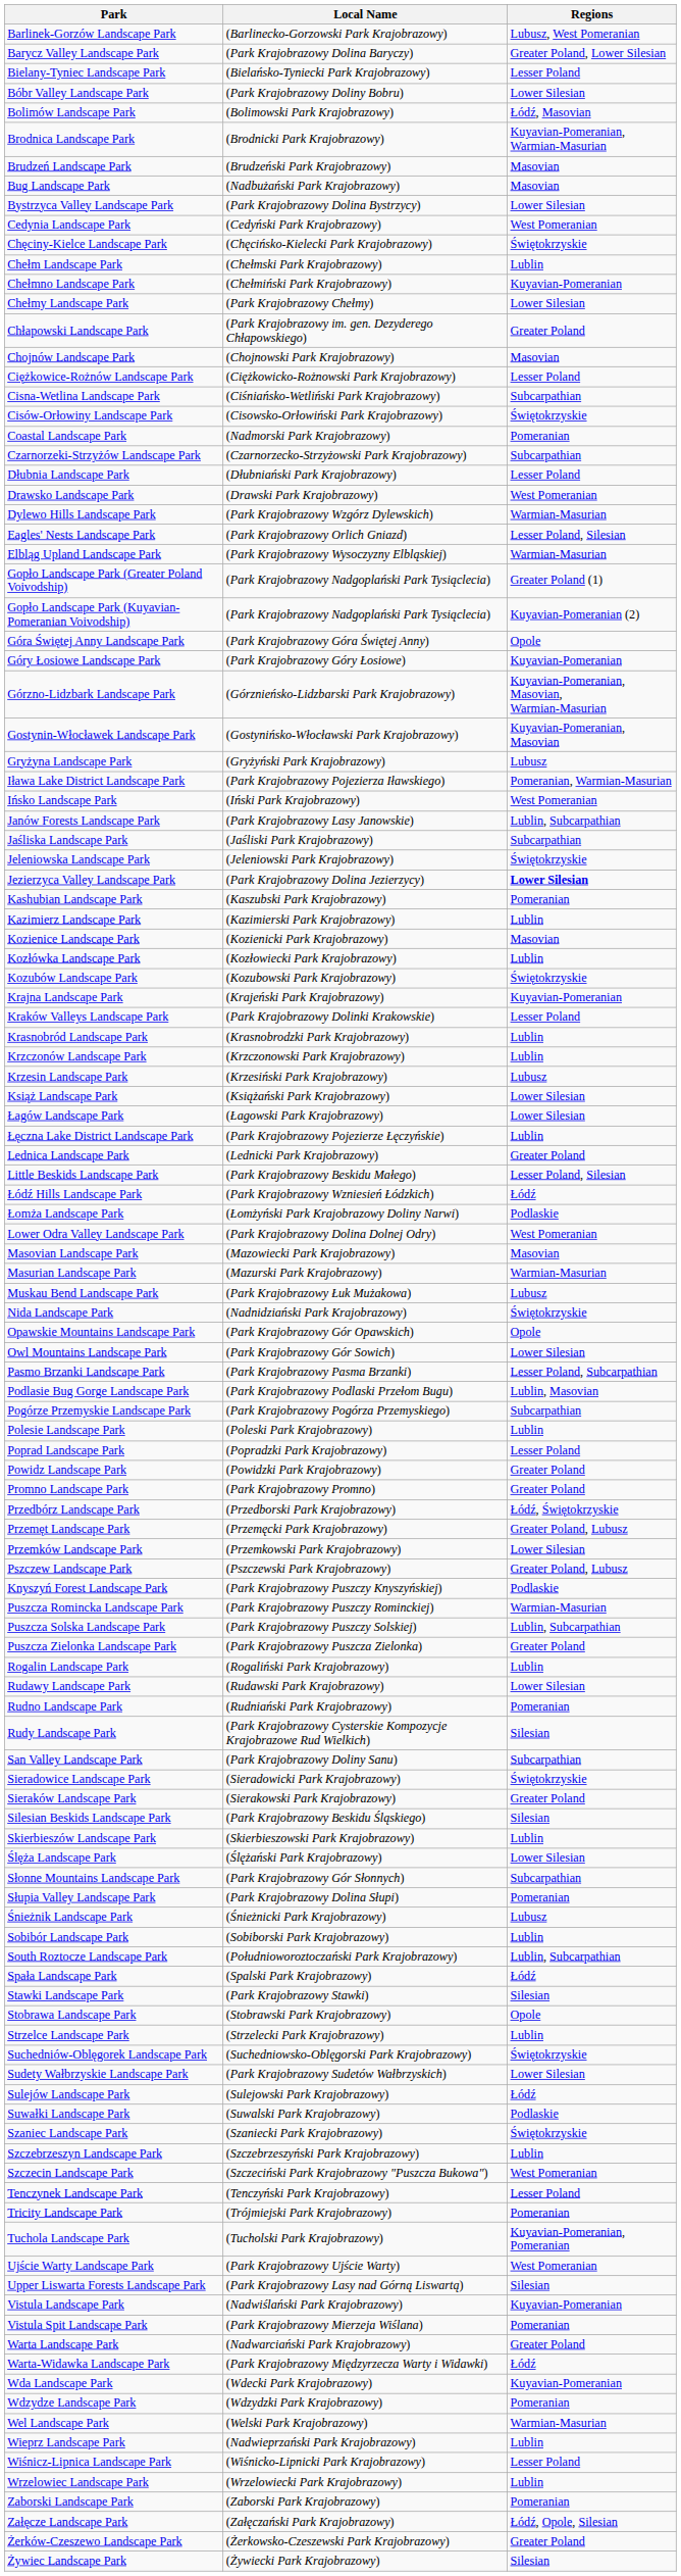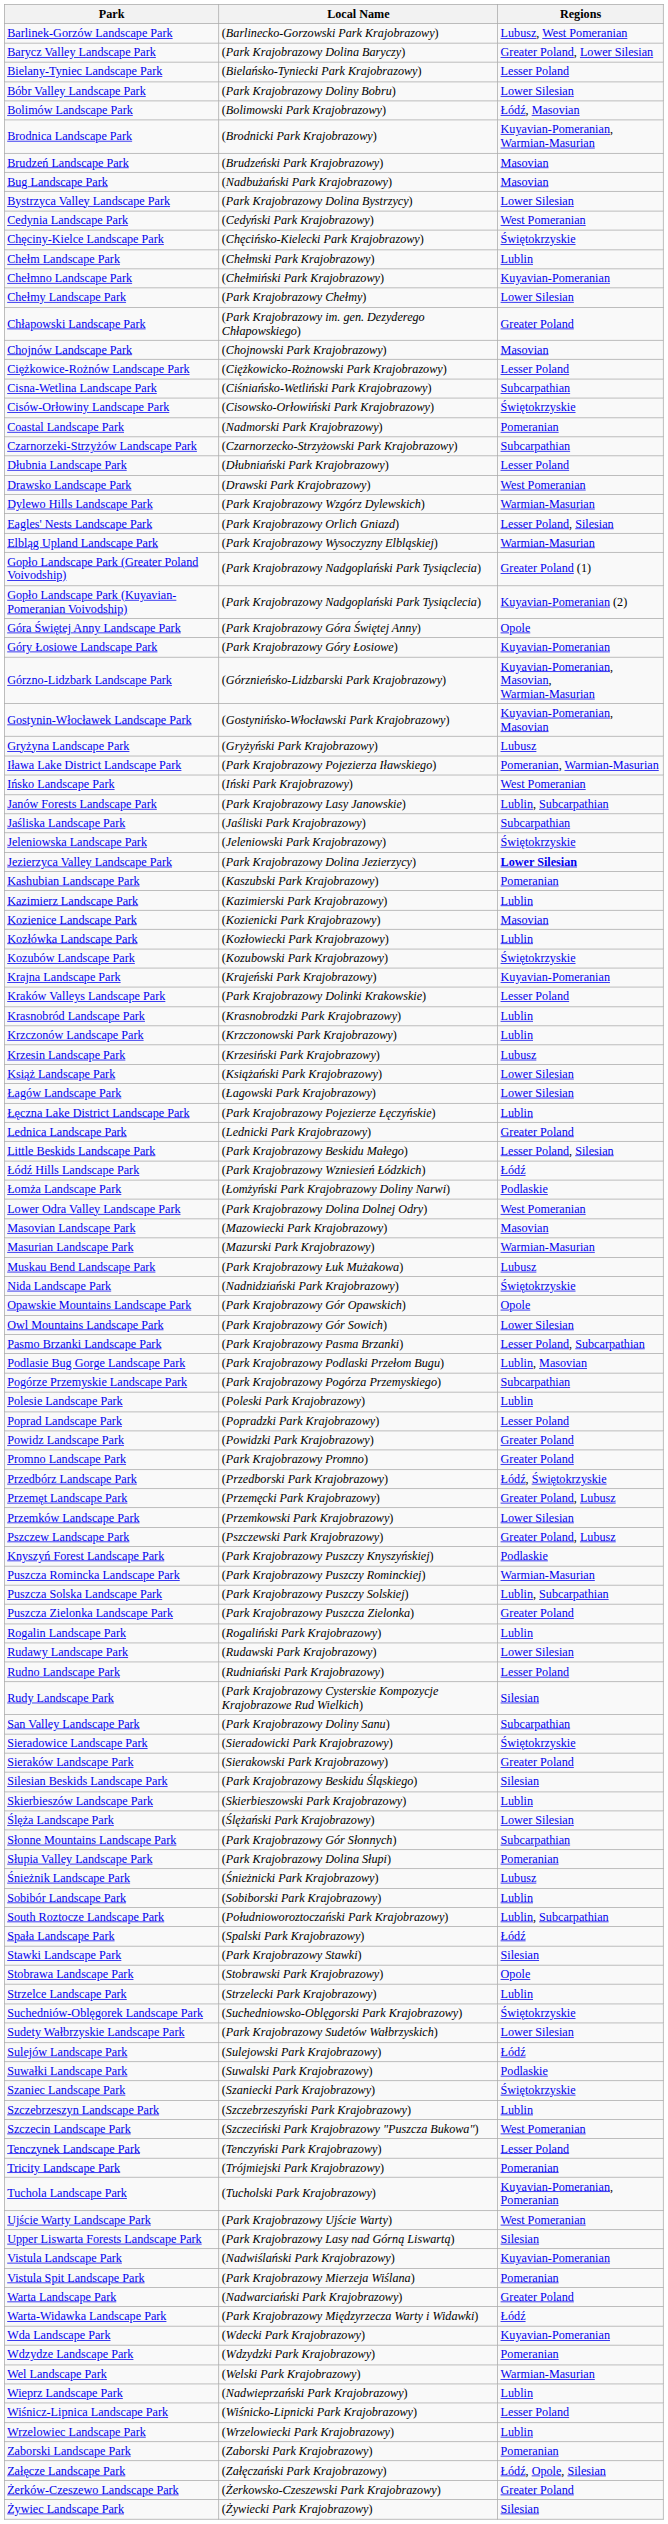Rudno Landscape Park | Regions: Pomeranian -> Lesser Poland
